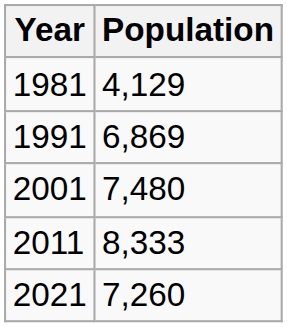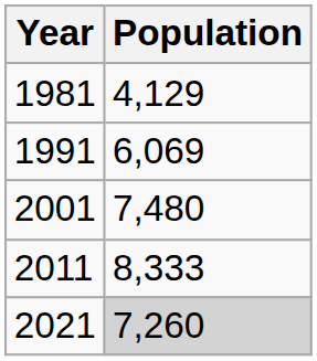1991 | Population: 6,869 -> 6,069
2021 | Population: no background -> lightgrey background
